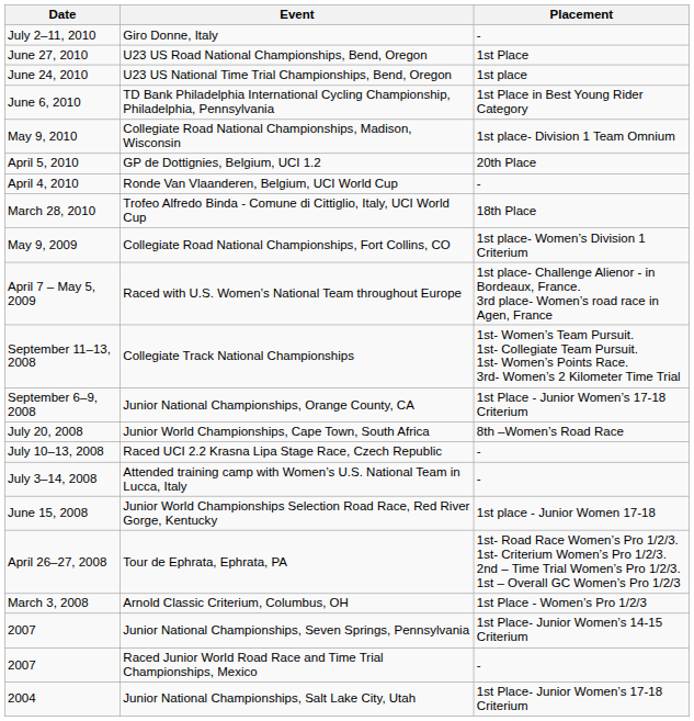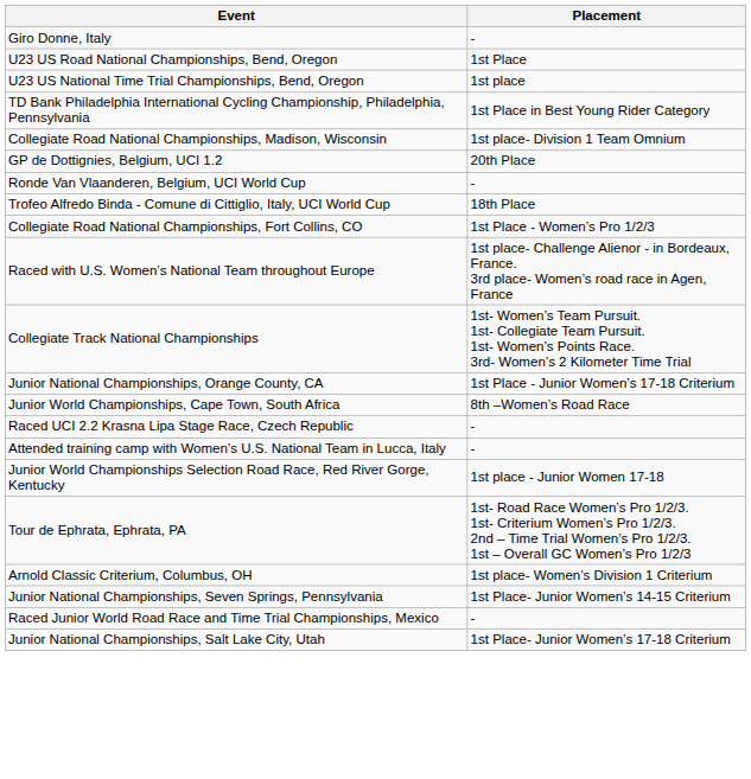- column: Date | July 2–11, 2010 | June 27, 2010 | June 24, 2010 | June 6, 2010 | May 9, 2010 | April 5, 2010 | April 4, 2010 | March 28, 2010 | May 9, 2009 | April 7 – May 5, 2009 | September 11–13, 2008 | September 6–9, 2008 | July 20, 2008 | July 10–13, 2008 | July 3–14, 2008 | June 15, 2008 | April 26–27, 2008 | March 3, 2008 | 2007 | 2007 | 2004
Collegiate Road National Championships, Fort Collins, CO | Placement: 1st place- Women’s Division 1 Criterium -> 1st Place - Women’s Pro 1/2/3
Arnold Classic Criterium, Columbus, OH | Placement: 1st Place - Women’s Pro 1/2/3 -> 1st place- Women’s Division 1 Criterium
